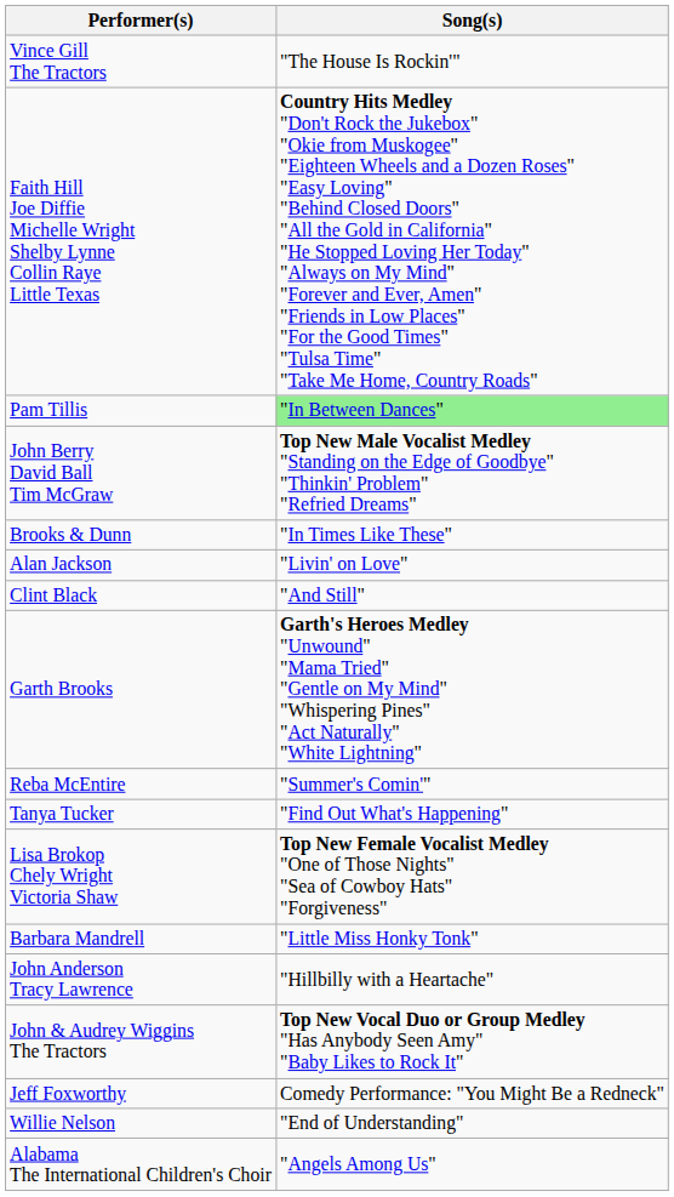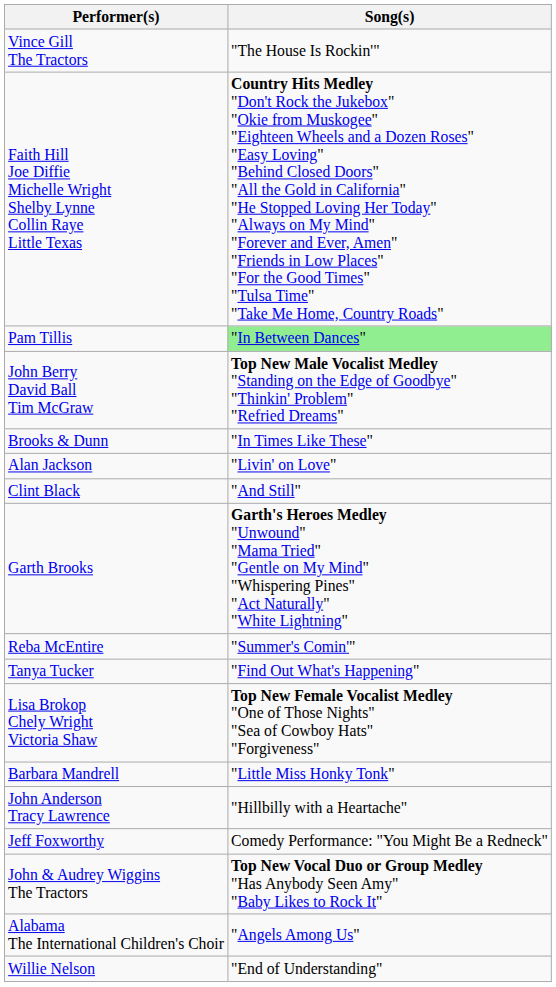rows swapped: John & Audrey Wiggins The Tractors <-> Jeff Foxworthy
rows swapped: Willie Nelson <-> Alabama The International Children's Choir
